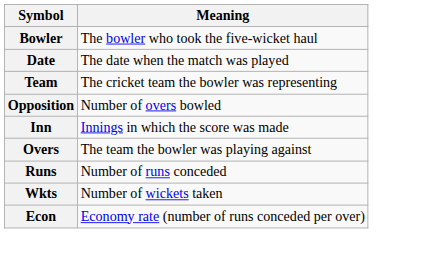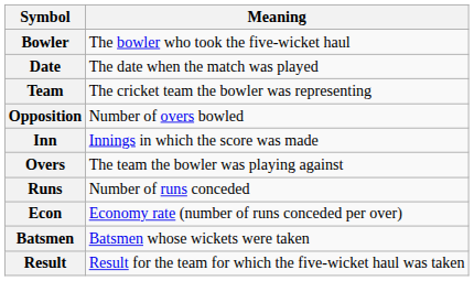- row: Wkts | Number of wickets taken
+ row: Batsmen | Batsmen whose wickets were taken
+ row: Result | Result for the team for which the five-wicket haul was taken
